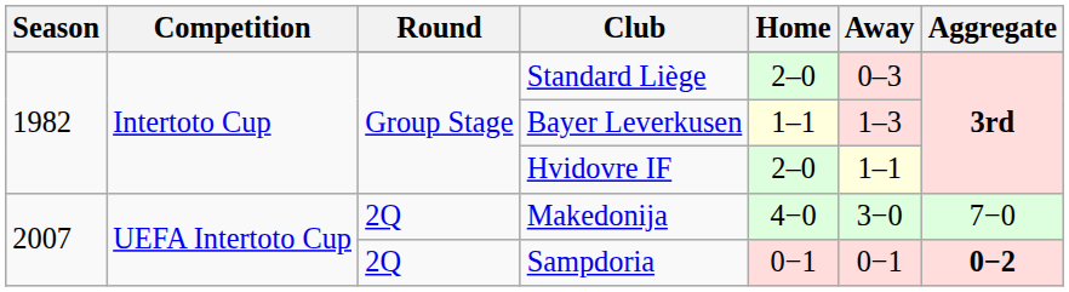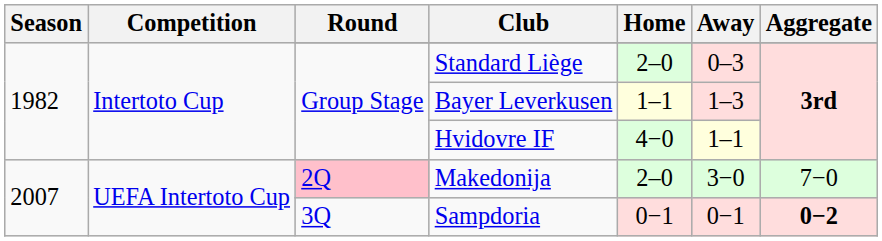Hvidovre IF | Home: 2–0 -> 4−0
Makedonija | Round: no background -> pink background
Makedonija | Home: 4−0 -> 2–0
Sampdoria | Round: 2Q -> 3Q
